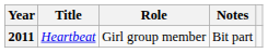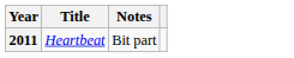- column: Role | Girl group member
